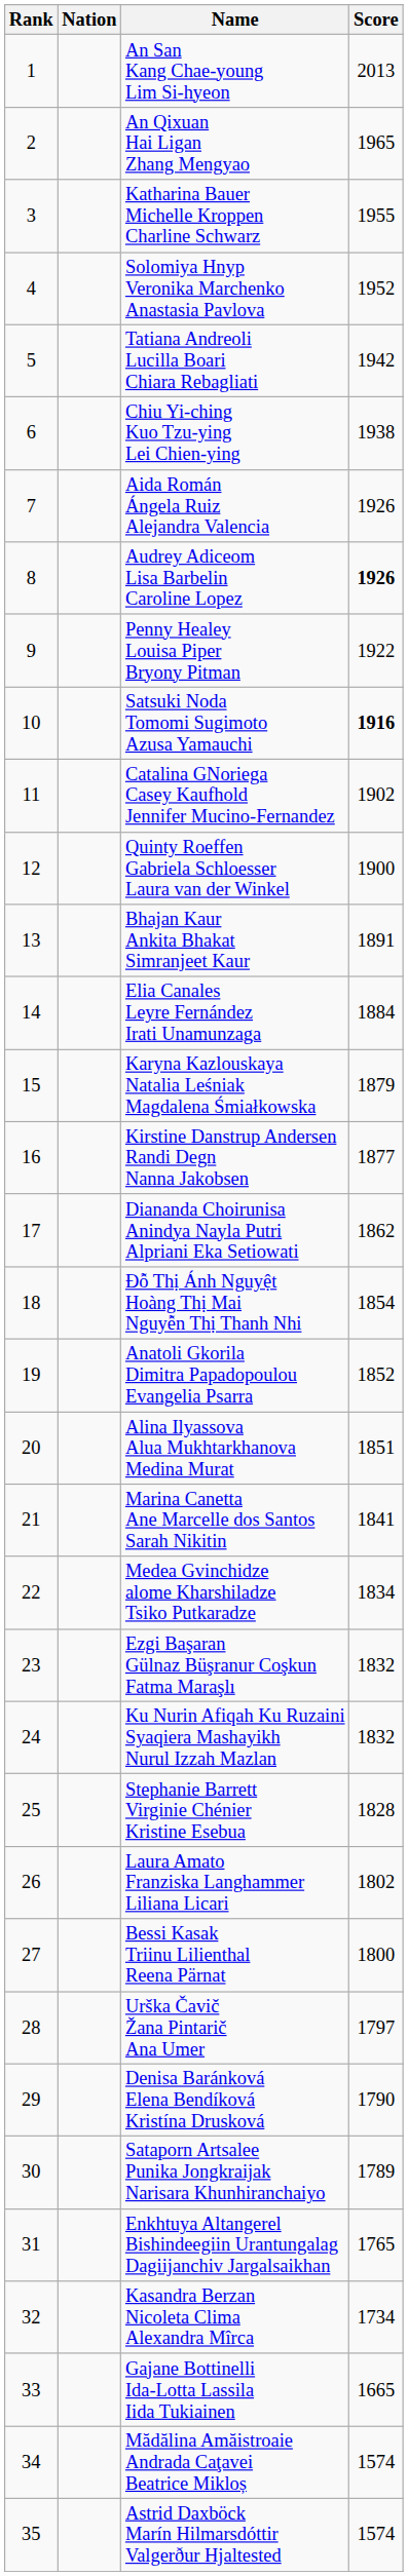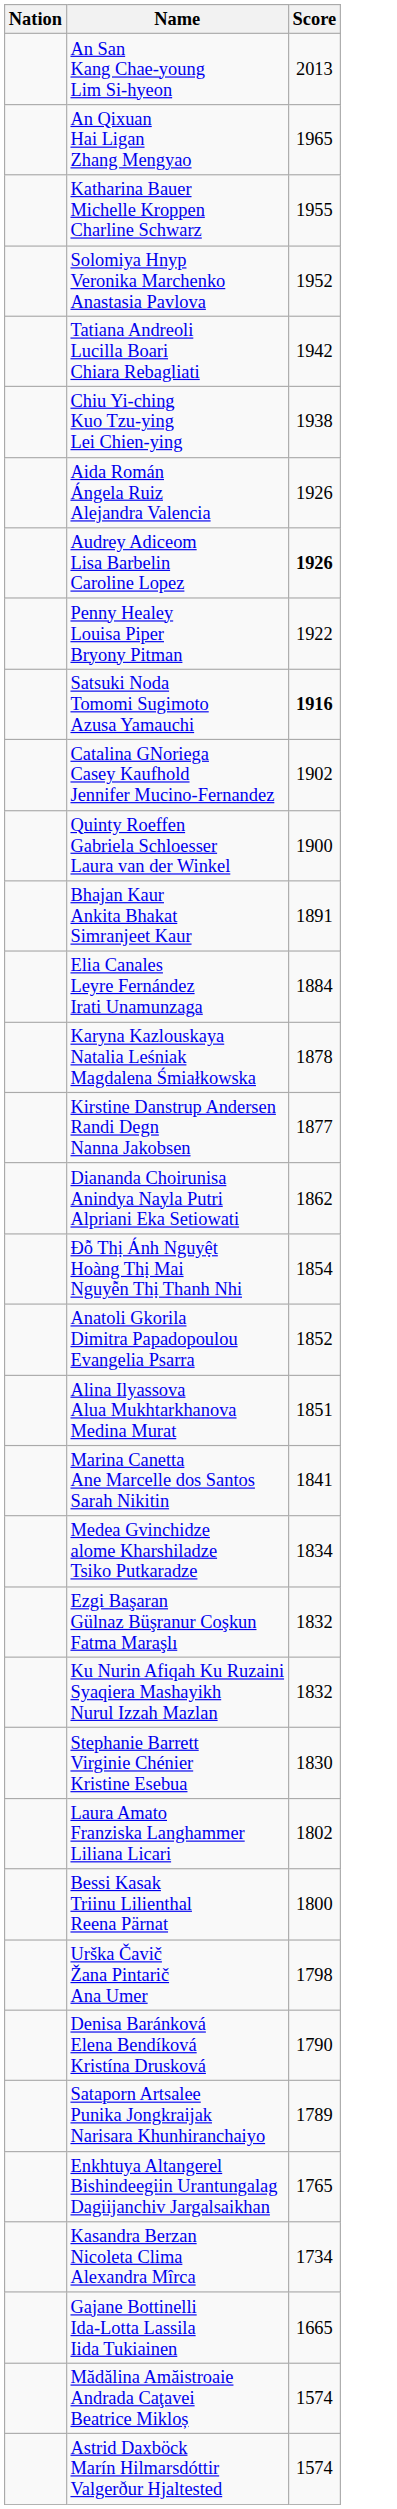- column: Rank | 1 | 2 | 3 | 4 | 5 | 6 | 7 | 8 | 9 | 10 | 11 | 12 | 13 | 14 | 15 | 16 | 17 | 18 | 19 | 20 | 21 | 22 | 23 | 24 | 25 | 26 | 27 | 28 | 29 | 30 | 31 | 32 | 33 | 34 | 35
Karyna Kazlouskaya Natalia Leśniak Magdalena Śmiałkowska | Score: 1879 -> 1878
Stephanie Barrett Virginie Chénier Kristine Esebua | Score: 1828 -> 1830
Urška Čavič Žana Pintarič Ana Umer | Score: 1797 -> 1798
